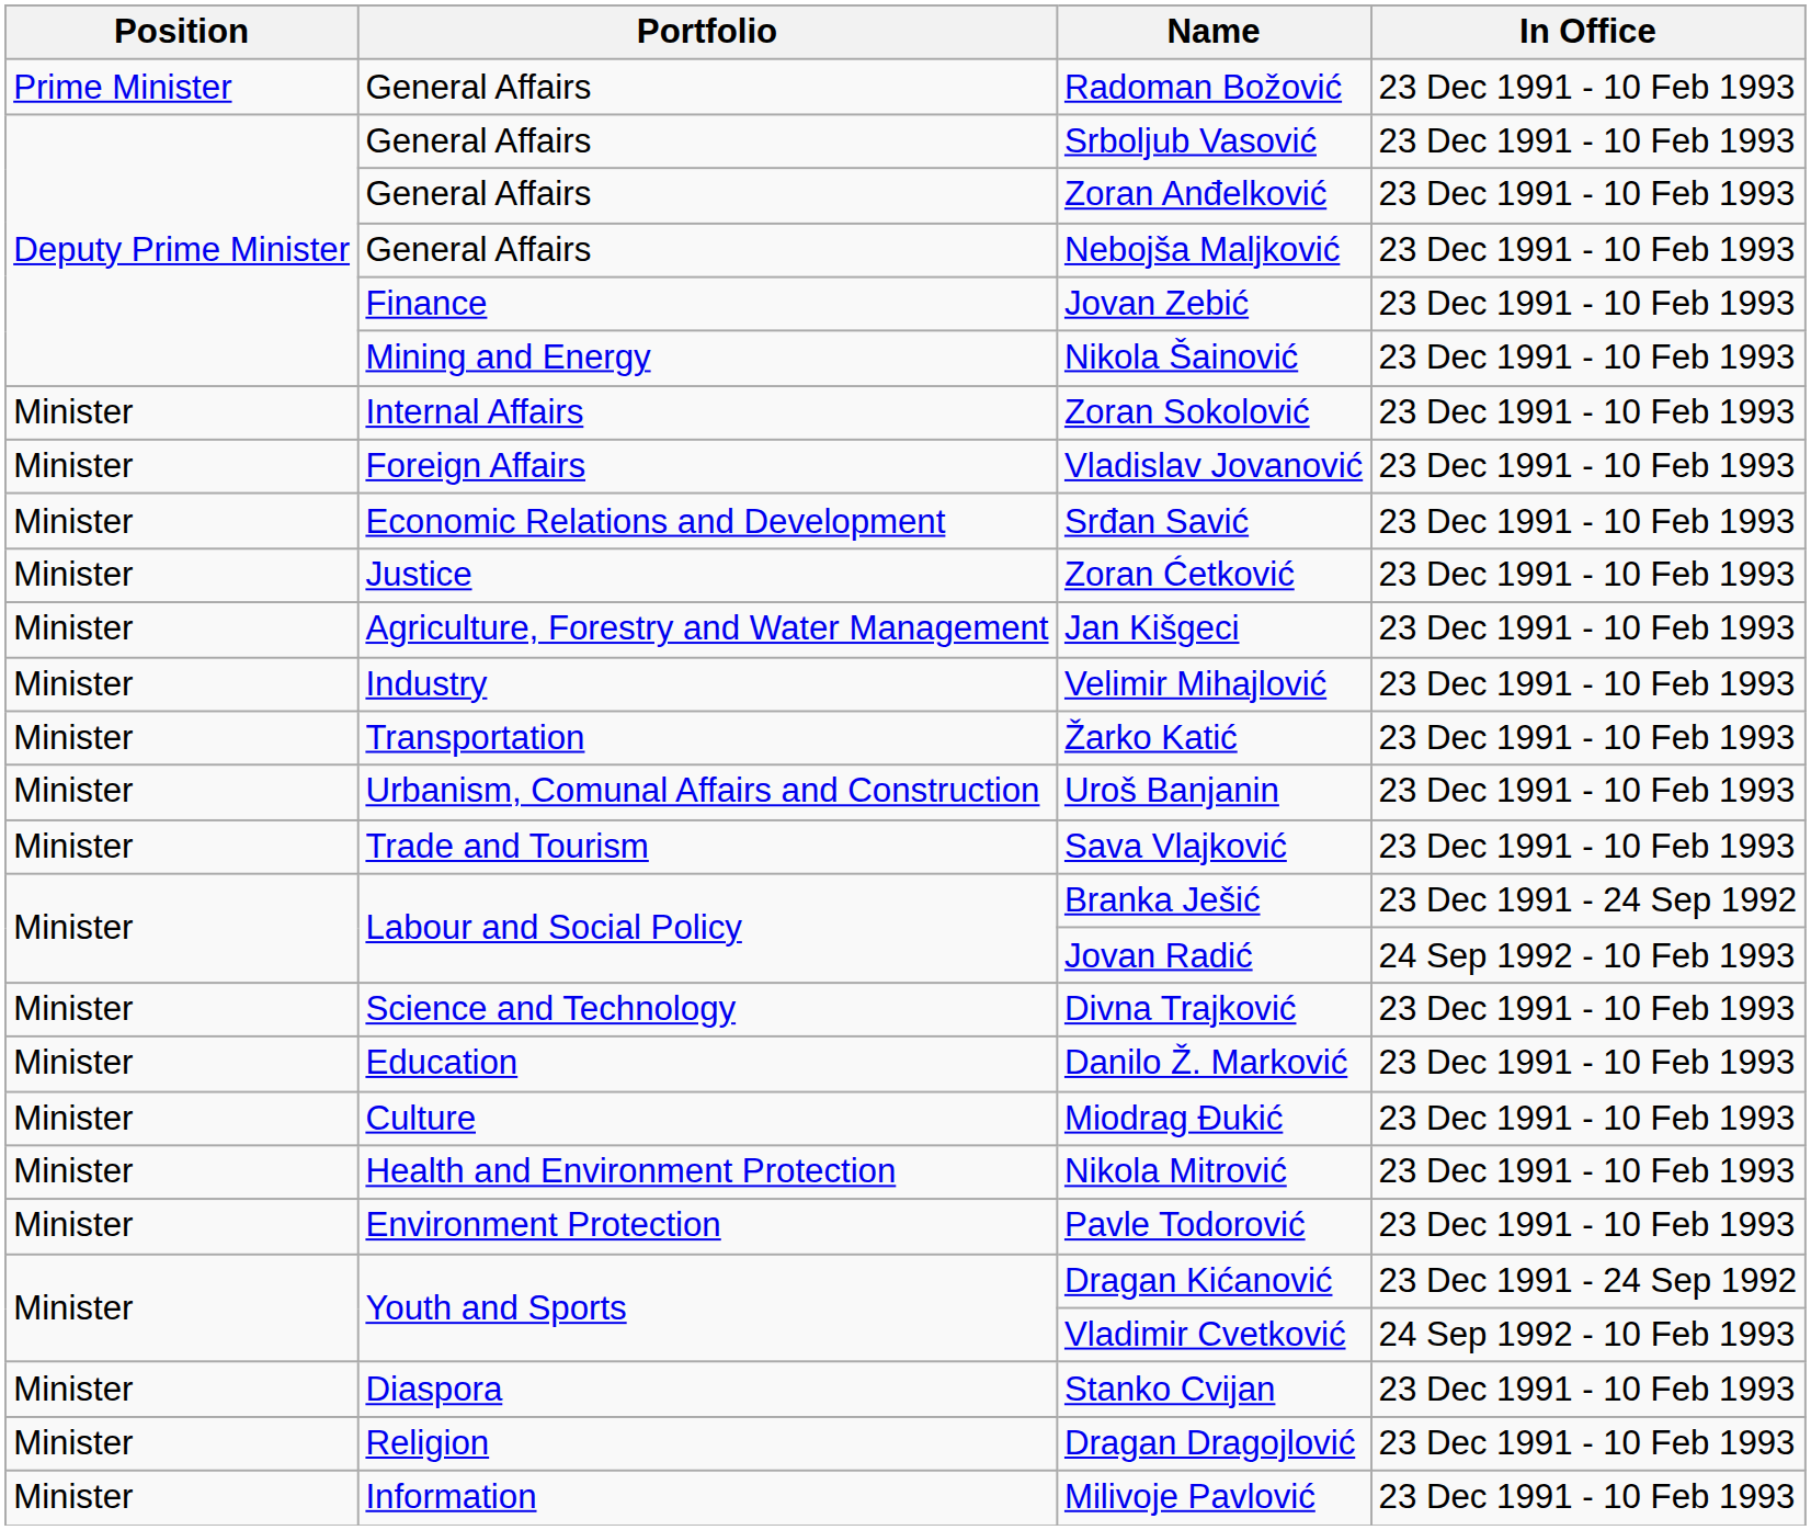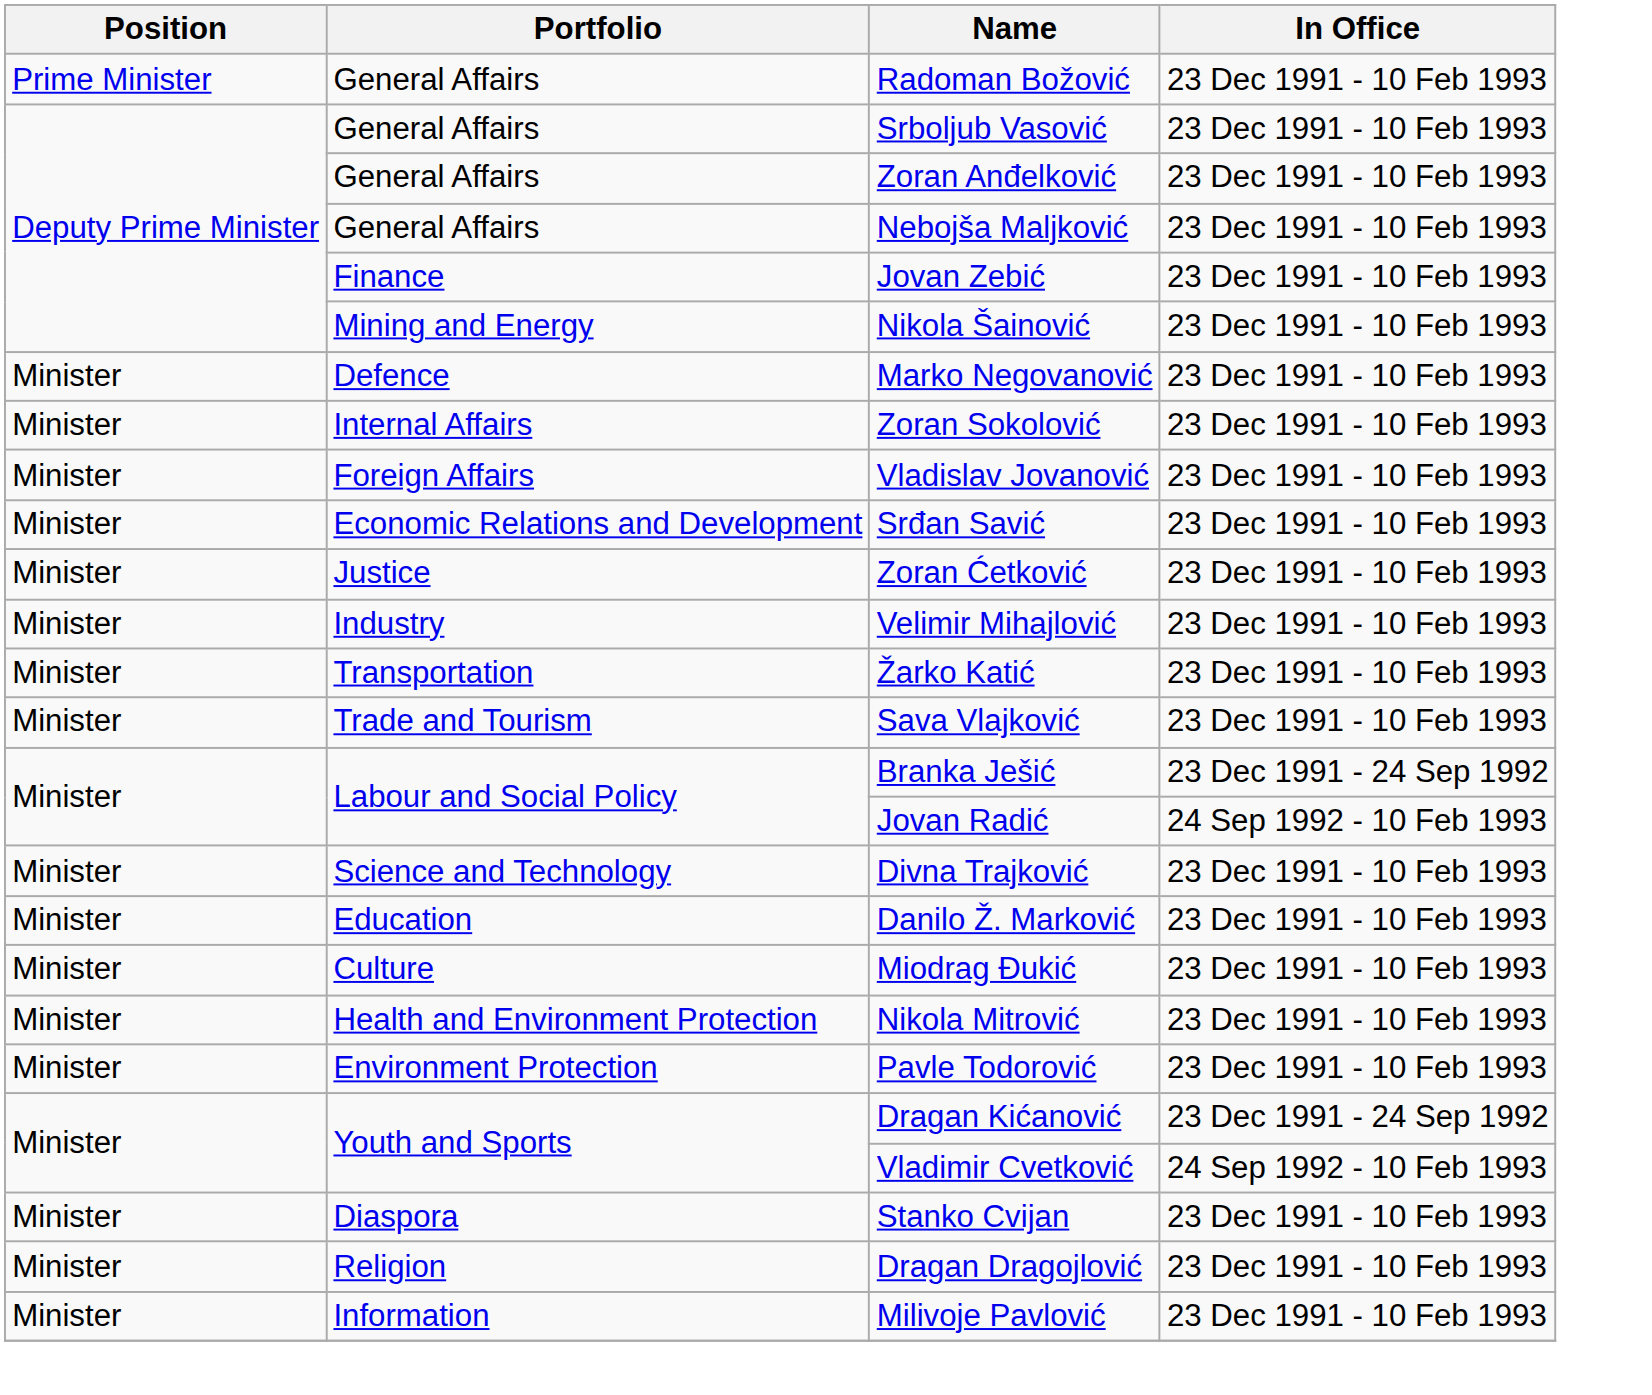+ row: Minister | Defence | Marko Negovanović | 23 Dec 1991 - 10 Feb 1993
- row: Minister | Agriculture, Forestry and Water Management | Jan Kišgeci | 23 Dec 1991 - 10 Feb 1993
- row: Minister | Urbanism, Comunal Affairs and Construction | Uroš Banjanin | 23 Dec 1991 - 10 Feb 1993
